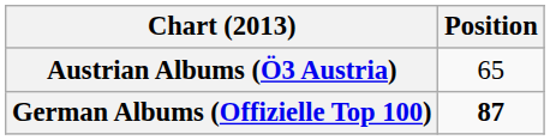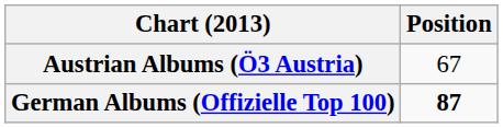Austrian Albums (Ö3 Austria) | Position: 65 -> 67
